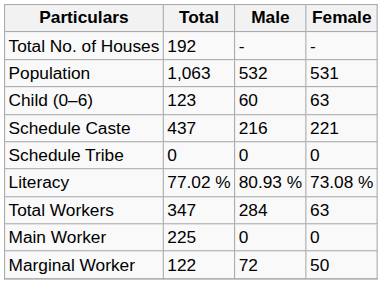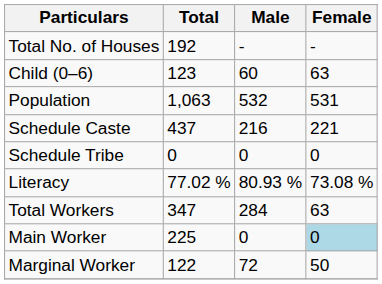rows swapped: Population <-> Child (0–6)
Main Worker | Female: no background -> lightblue background
